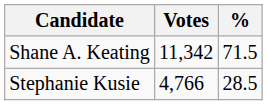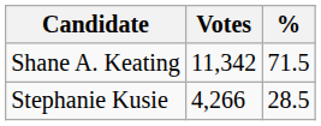Stephanie Kusie | Votes: 4,766 -> 4,266
